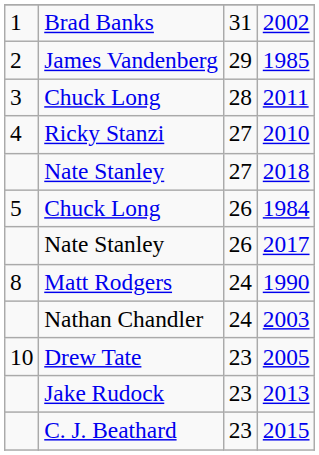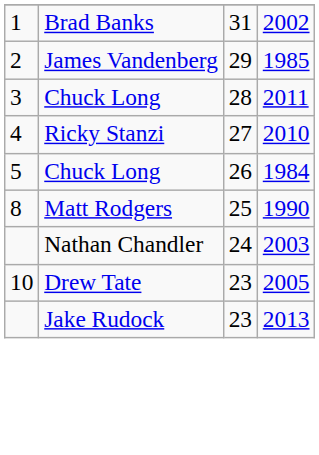- row: Nate Stanley | 27 | 2018
- row: Nate Stanley | 26 | 2017
1990 | column 3: 24 -> 25
- row: C. J. Beathard | 23 | 2015
